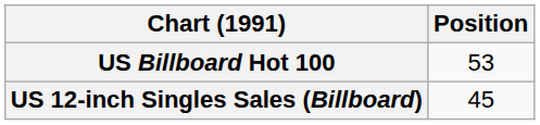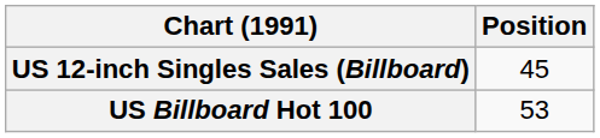rows swapped: US Billboard Hot 100 <-> US 12-inch Singles Sales (Billboard)
